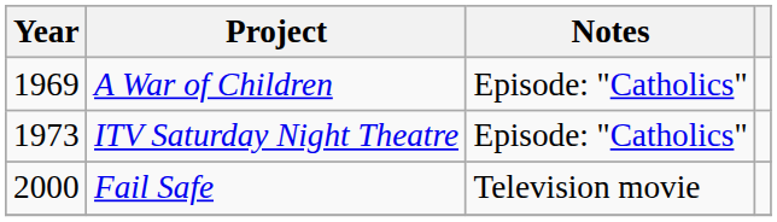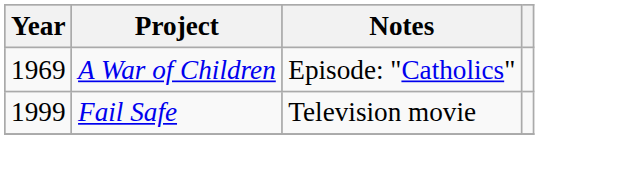- row: 1973 | ITV Saturday Night Theatre | Episode: "Catholics"
Fail Safe | Year: 2000 -> 1999
